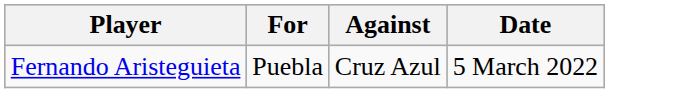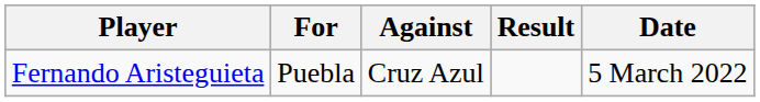+ column: Result
